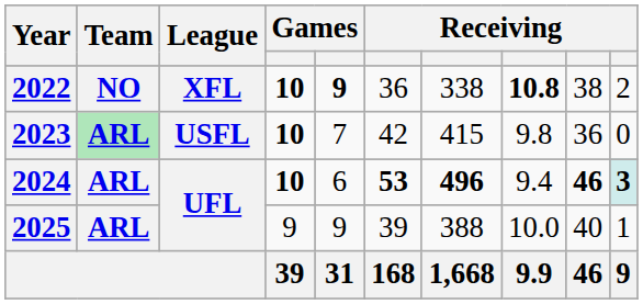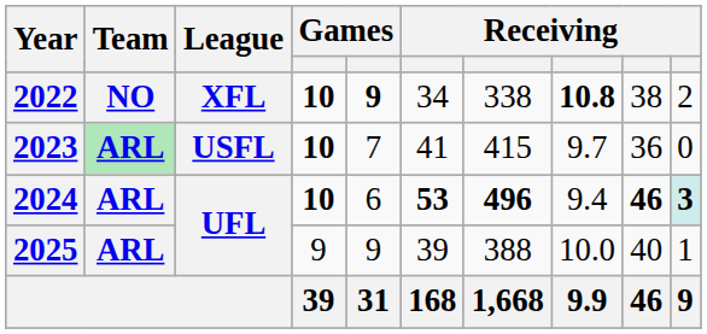2022 | column 6: 36 -> 34
2023 | column 6: 42 -> 41
2023 | column 8: 9.8 -> 9.7
